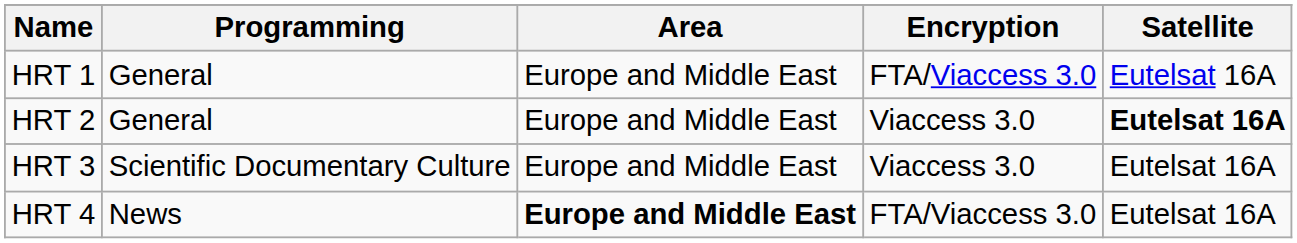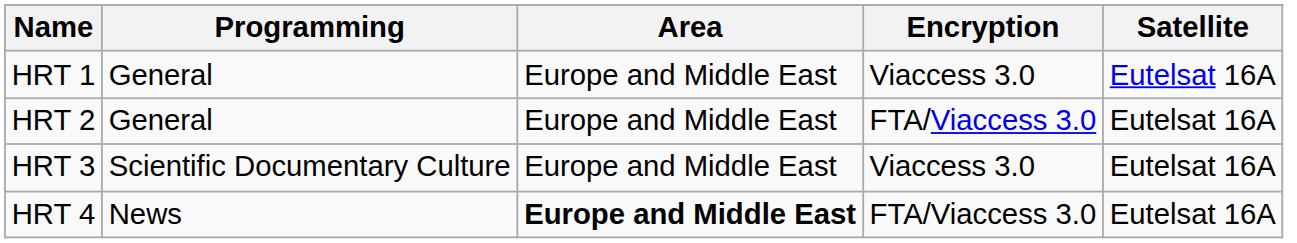HRT 1 | Encryption: FTA/Viaccess 3.0 -> Viaccess 3.0
HRT 2 | Encryption: Viaccess 3.0 -> FTA/Viaccess 3.0
HRT 2 | Satellite: bold -> normal
